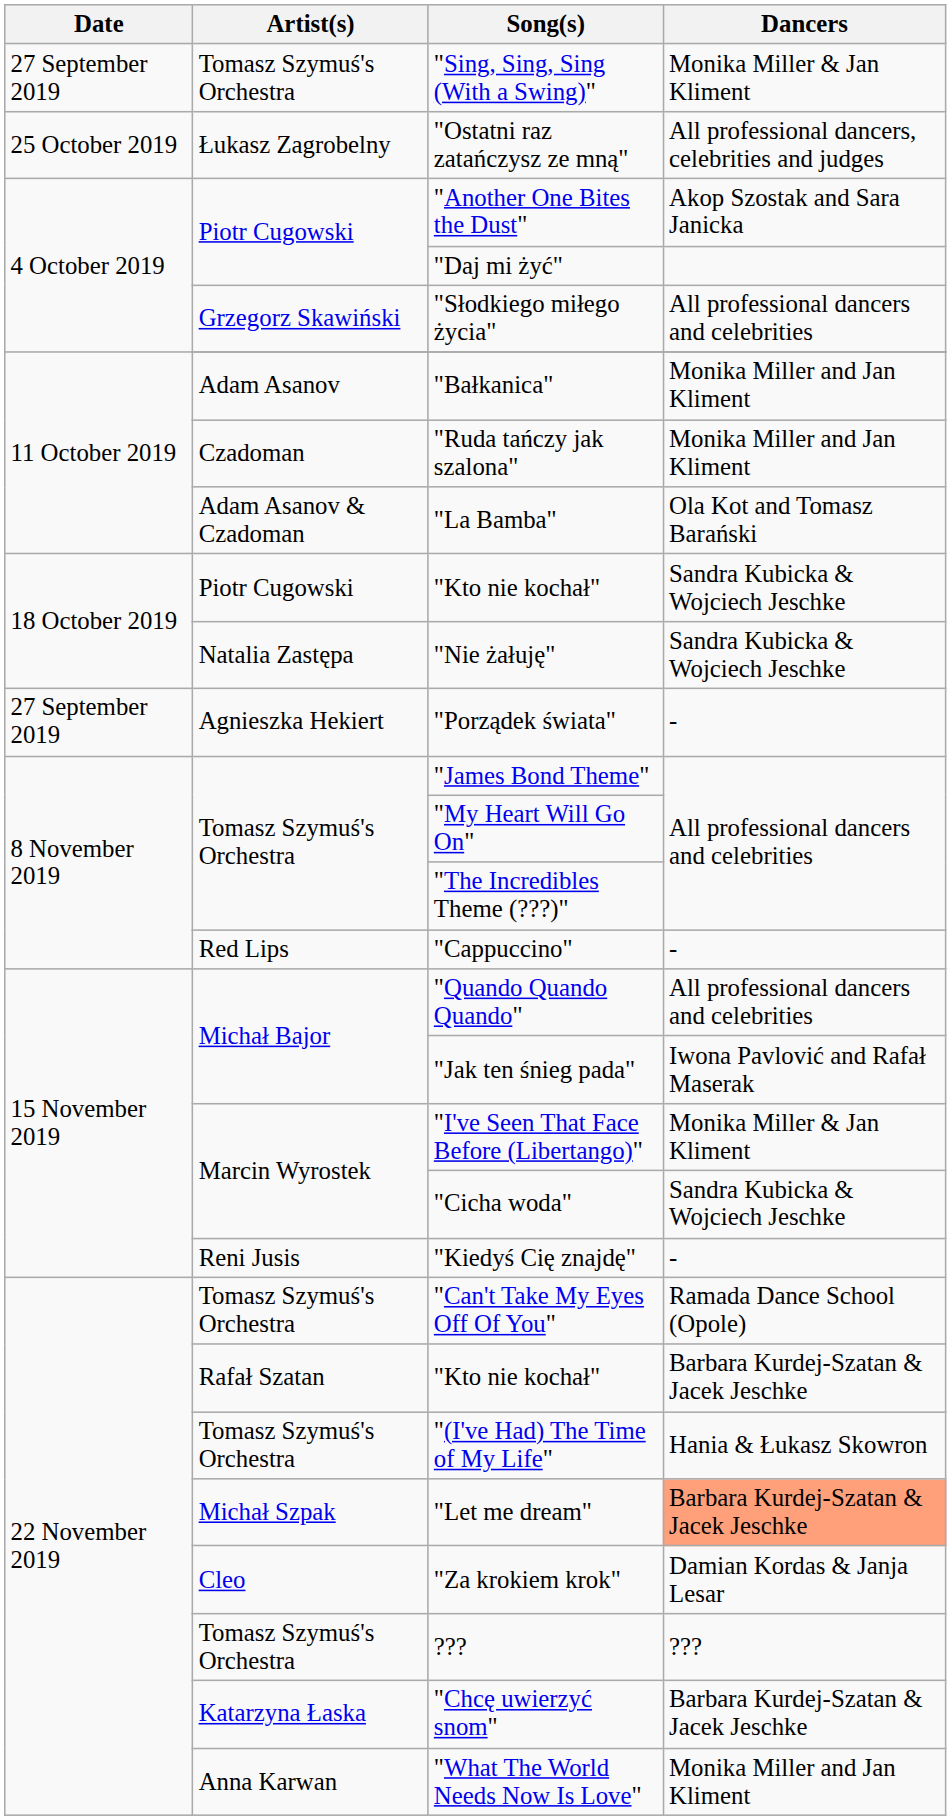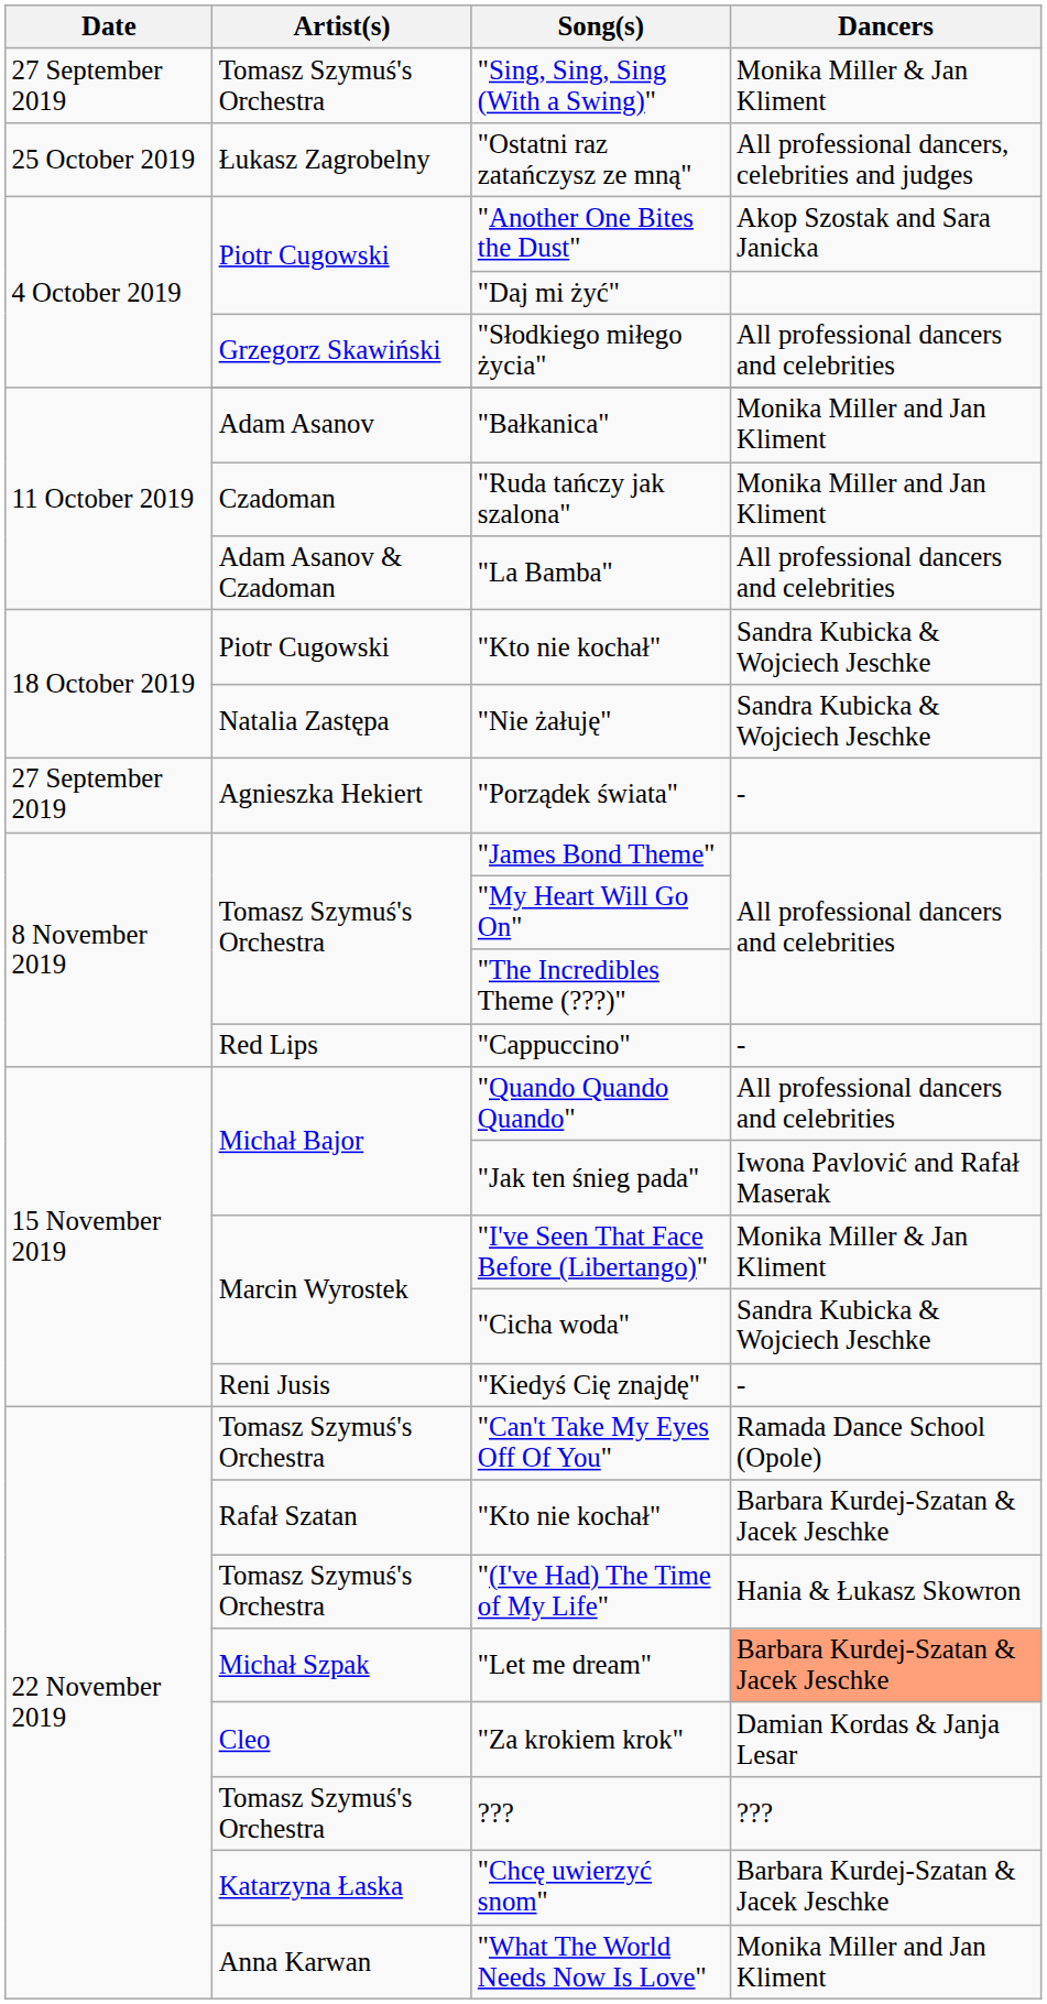"La Bamba" | Dancers: Ola Kot and Tomasz Barański -> All professional dancers and celebrities
